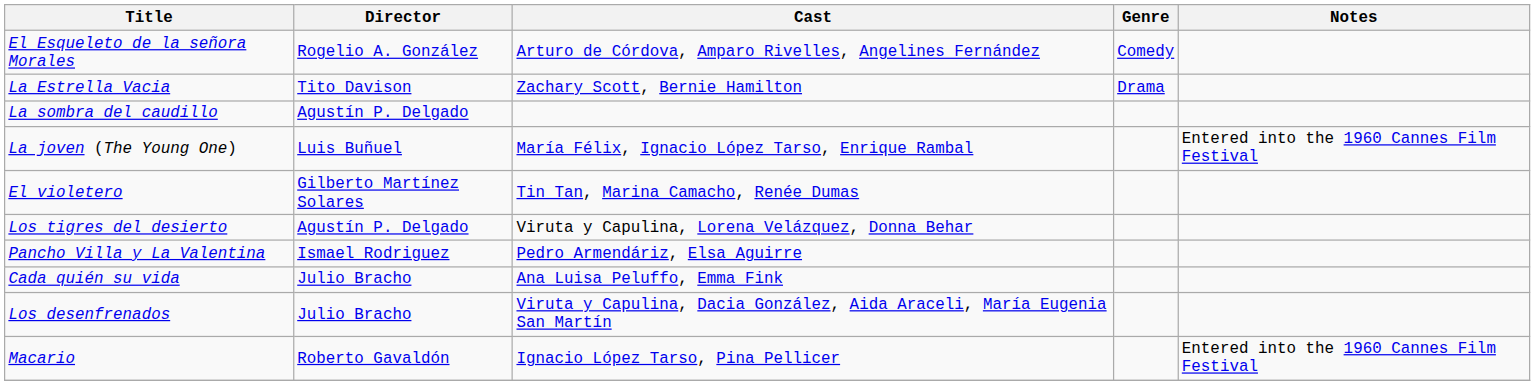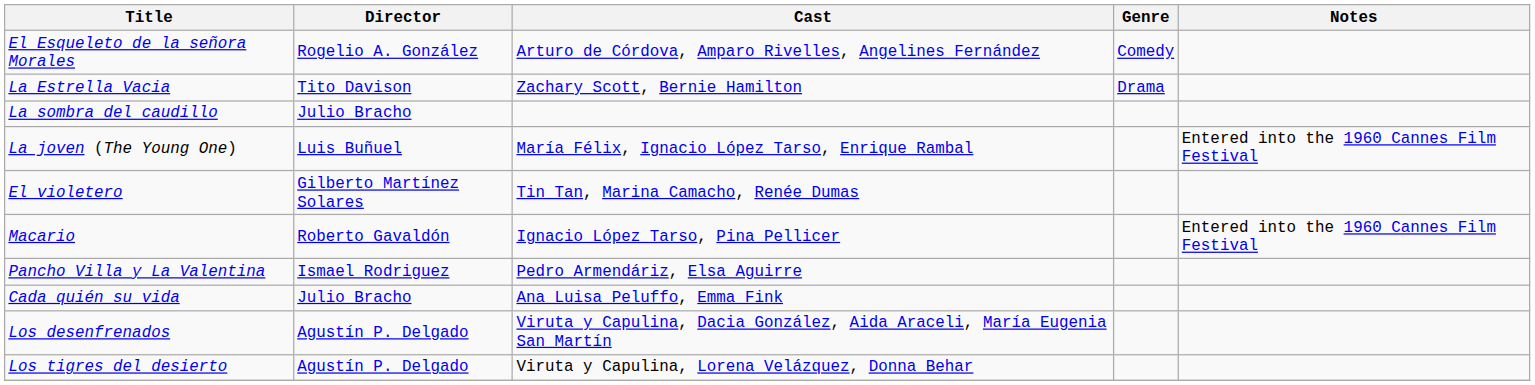La sombra del caudillo | Director: Agustín P. Delgado -> Julio Bracho
rows swapped: Macario <-> Los tigres del desierto
Los desenfrenados | Director: Julio Bracho -> Agustín P. Delgado
